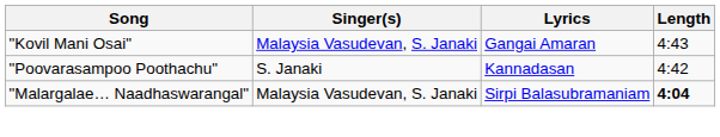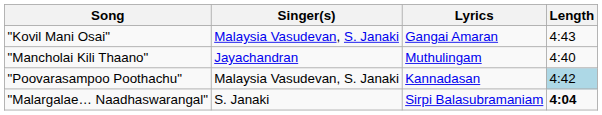+ row: "Mancholai Kili Thaano" | Jayachandran | Muthulingam | 4:40
"Poovarasampoo Poothachu" | Singer(s): S. Janaki -> Malaysia Vasudevan, S. Janaki
"Poovarasampoo Poothachu" | Length: no background -> lightblue background
"Malargalae… Naadhaswarangal" | Singer(s): Malaysia Vasudevan, S. Janaki -> S. Janaki
